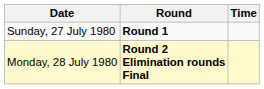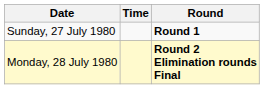columns swapped: Time <-> Round
